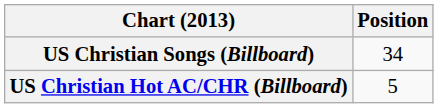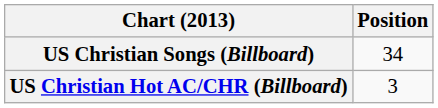US Christian Hot AC/CHR (Billboard) | Position: 5 -> 3
